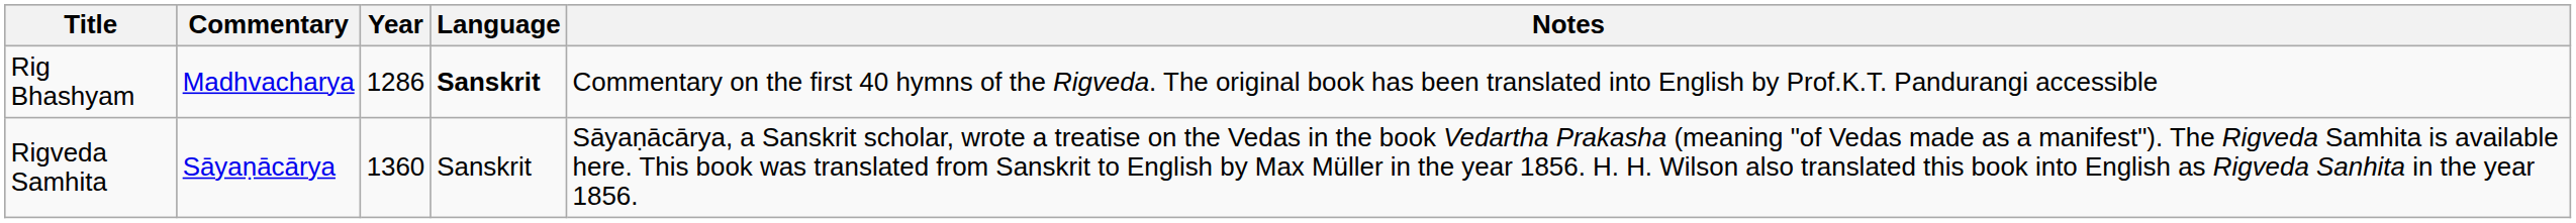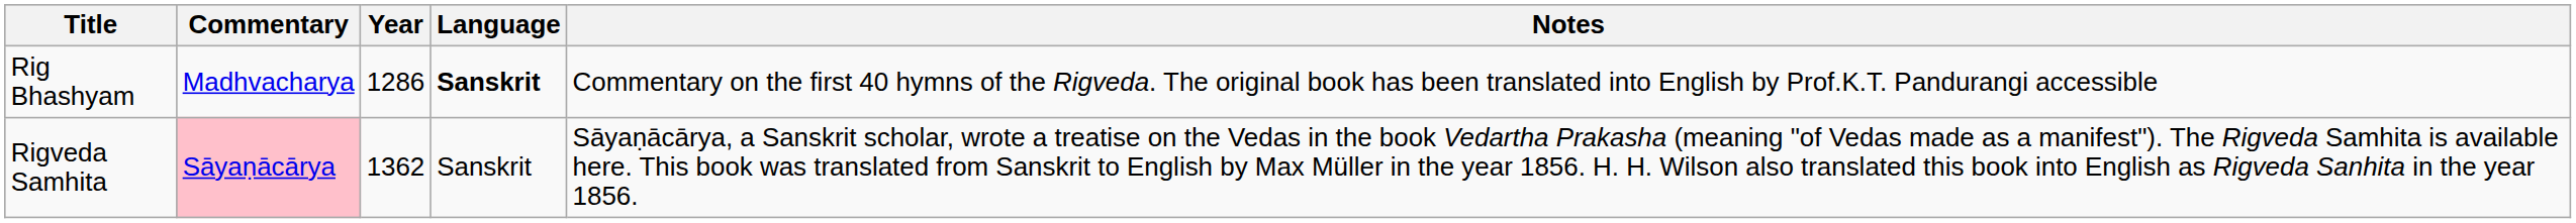Rigveda Samhita | Commentary: no background -> pink background
Rigveda Samhita | Year: 1360 -> 1362
